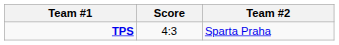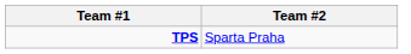- column: Score | 4:3
